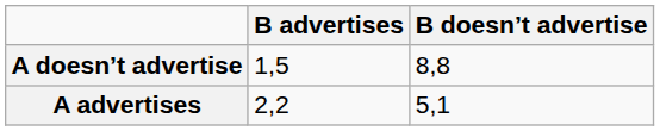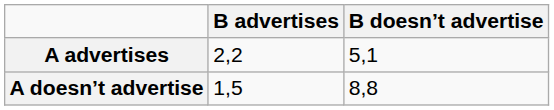rows swapped: A advertises <-> A doesn’t advertise
